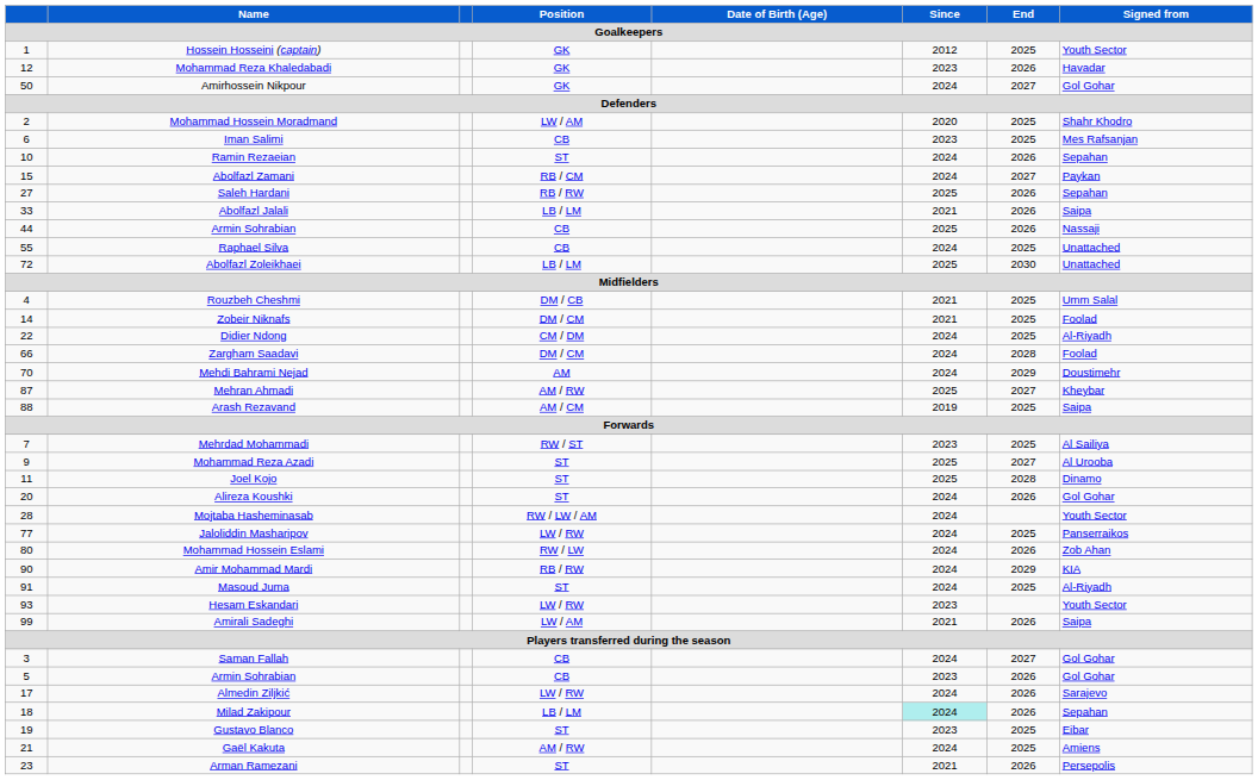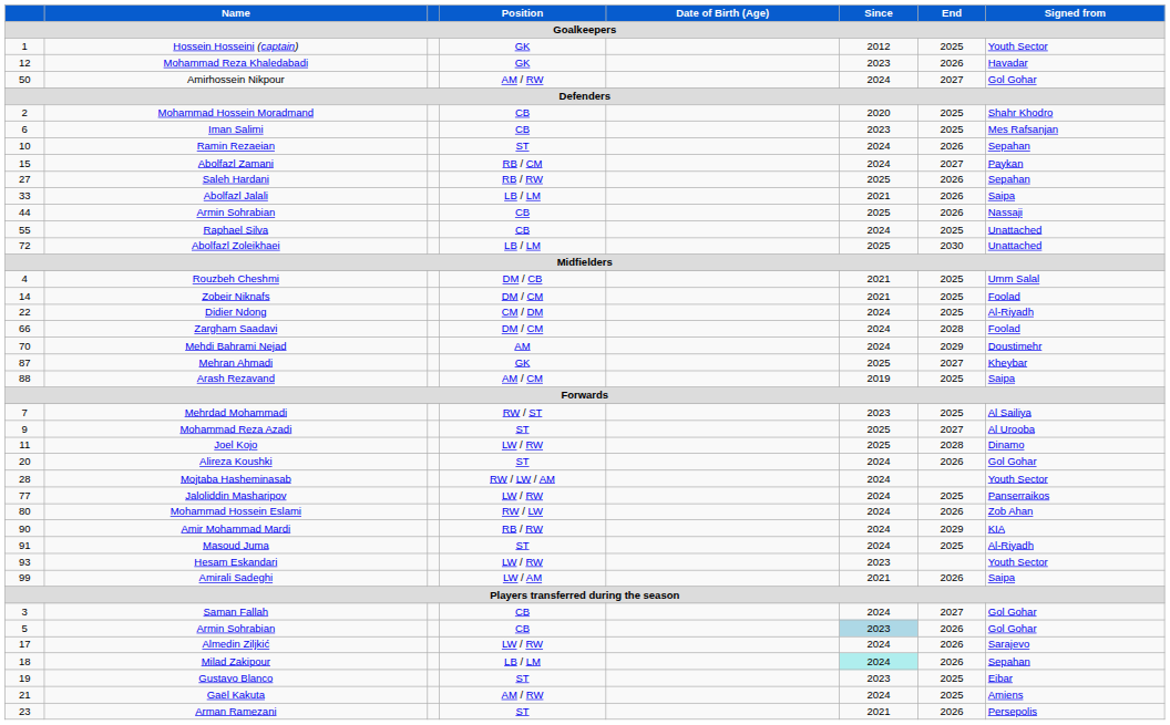Amirhossein Nikpour | Position / Goalkeepers: GK -> AM / RW
Mohammad Hossein Moradmand | Position / Goalkeepers: LW / AM -> CB
Mehran Ahmadi | Position / Goalkeepers: AM / RW -> GK
Joel Kojo | Position / Goalkeepers: ST -> LW / RW
5 / Armin Sohrabian | Since / Goalkeepers: no background -> lightblue background
